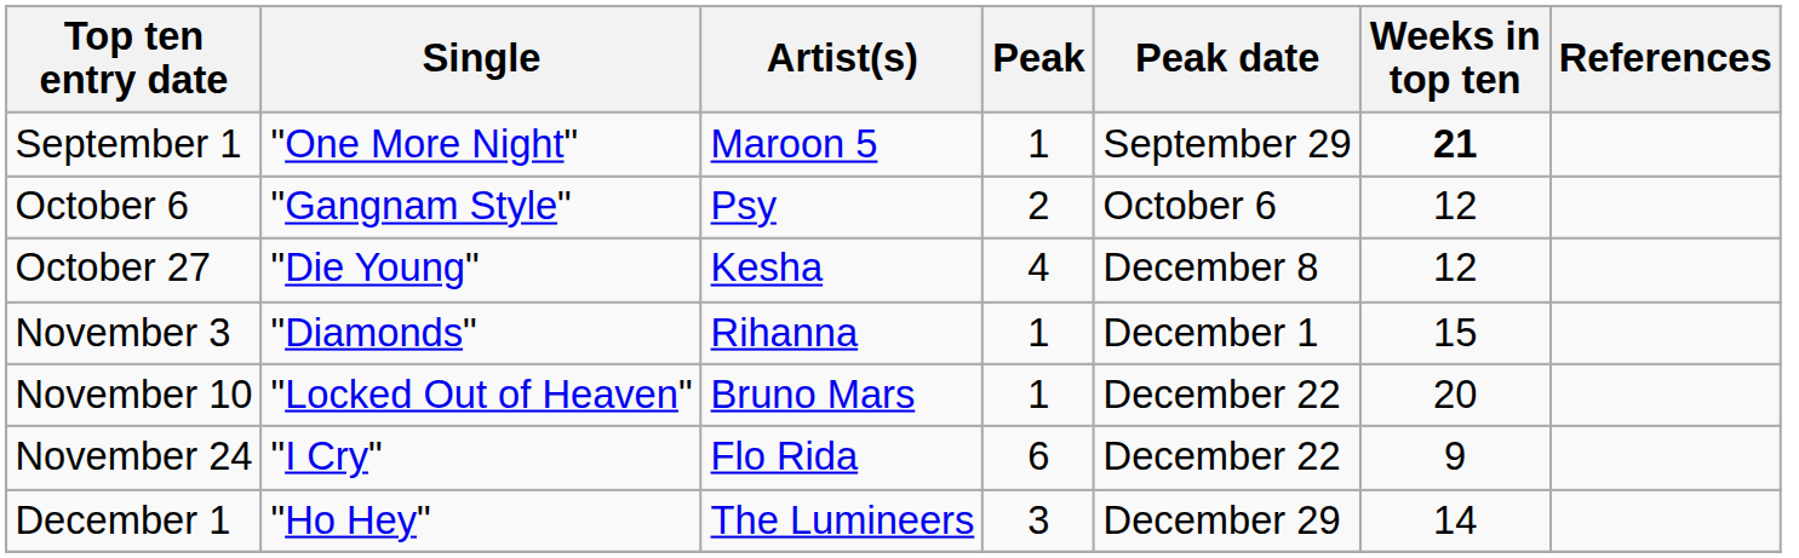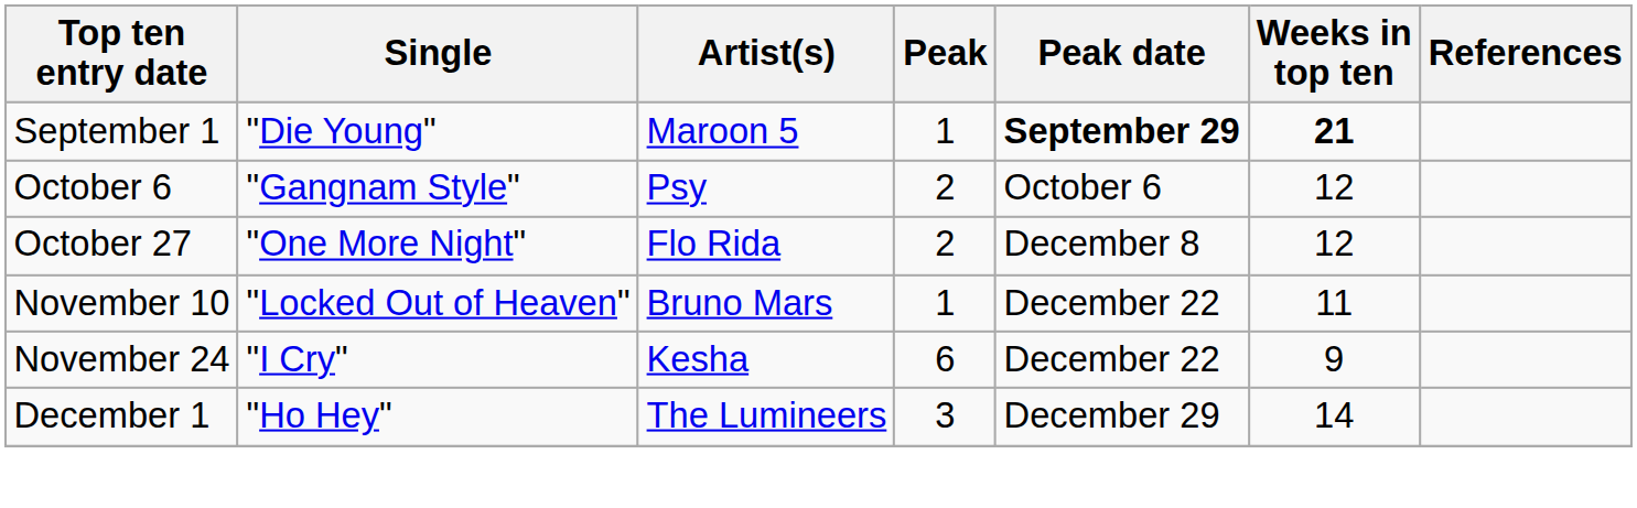September 1 | Single: "One More Night" -> "Die Young"
September 1 | Peak date: normal -> bold
October 27 | Single: "Die Young" -> "One More Night"
October 27 | Artist(s): Kesha -> Flo Rida
October 27 | Peak: 4 -> 2
- row: November 3 | "Diamonds" | Rihanna | 1 | December 1 | 15
November 10 | Weeks in top ten: 20 -> 11
November 24 | Artist(s): Flo Rida -> Kesha
